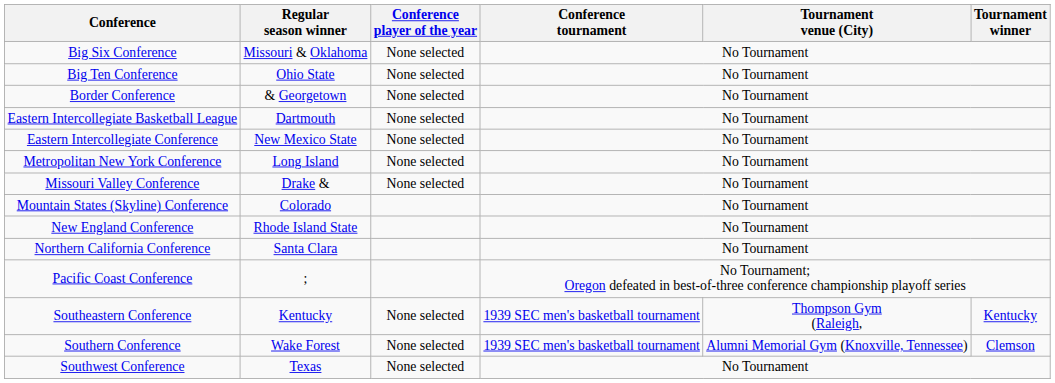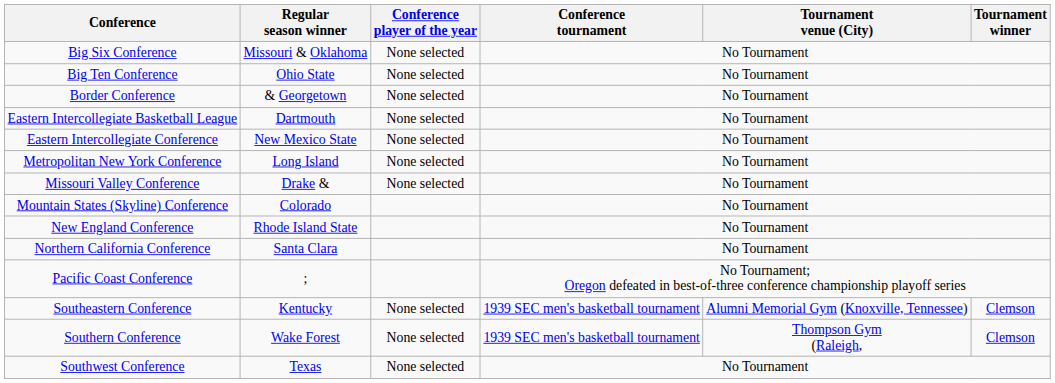Southeastern Conference | Tournament venue (City): Thompson Gym (Raleigh, -> Alumni Memorial Gym (Knoxville, Tennessee)
Southeastern Conference | Tournament winner: Kentucky -> Clemson
Southern Conference | Tournament venue (City): Alumni Memorial Gym (Knoxville, Tennessee) -> Thompson Gym (Raleigh,
